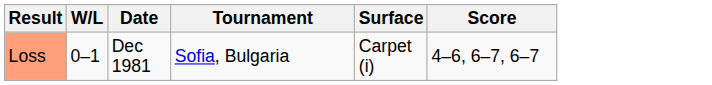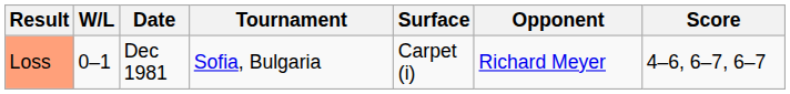+ column: Opponent | Richard Meyer
